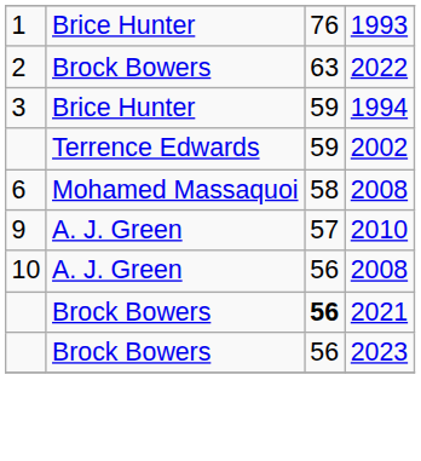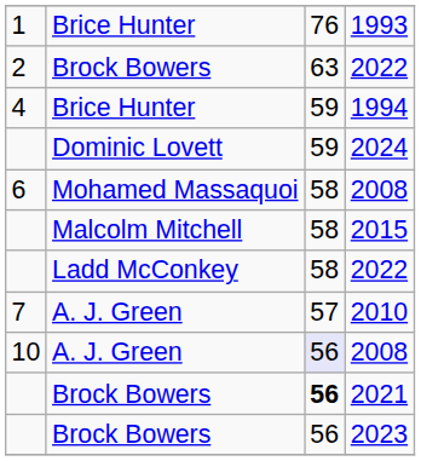1994 | column 1: 3 -> 4
- row: Terrence Edwards | 59 | 2002
+ row: Dominic Lovett | 59 | 2024
+ row: Malcolm Mitchell | 58 | 2015
+ row: Ladd McConkey | 58 | 2022
2010 | column 1: 9 -> 7
A. J. Green / 2008 | column 3: no background -> lavender background
